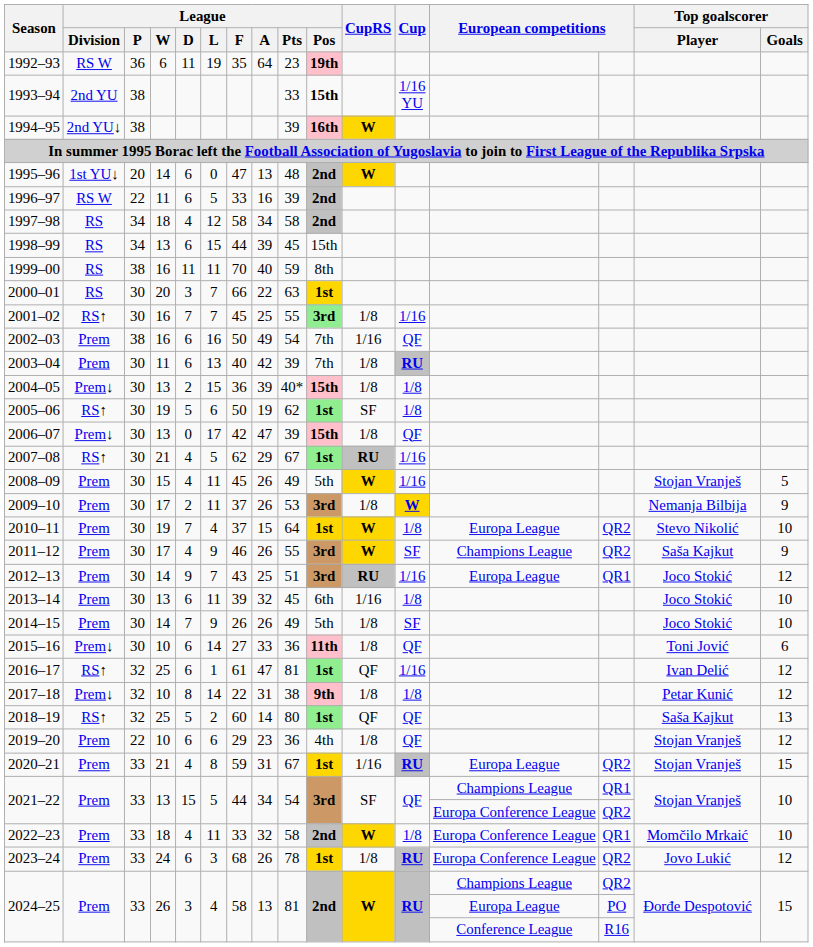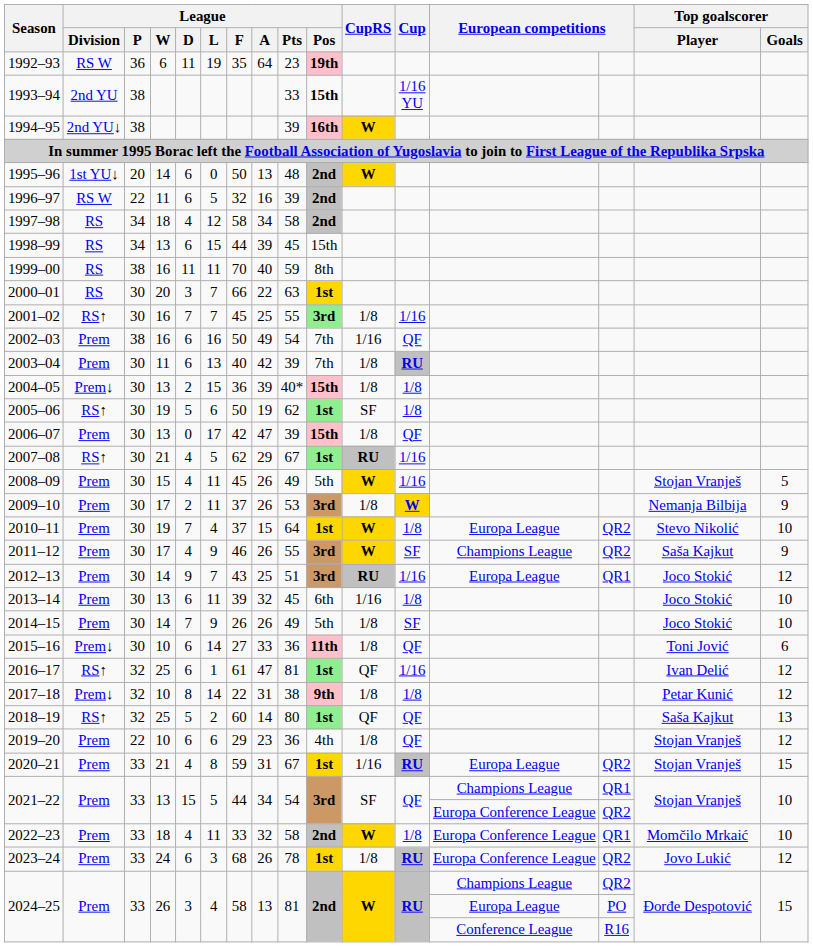1995–96 | League / F: 47 -> 50
1996–97 | League / F: 33 -> 32
2006–07 | League / Division: Prem↓ -> Prem
